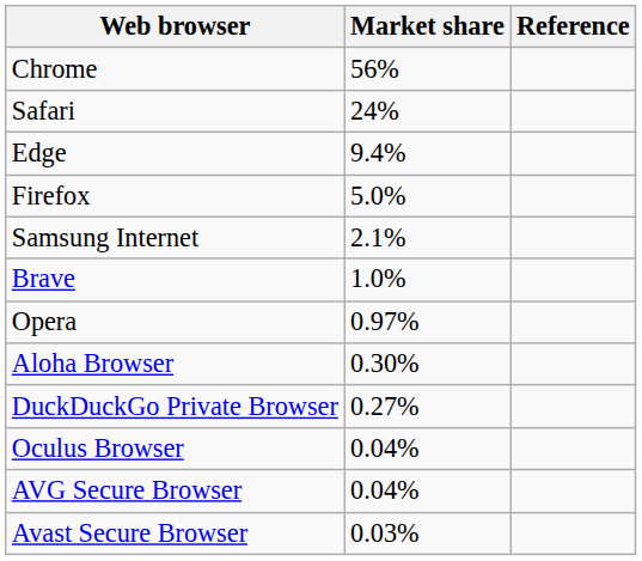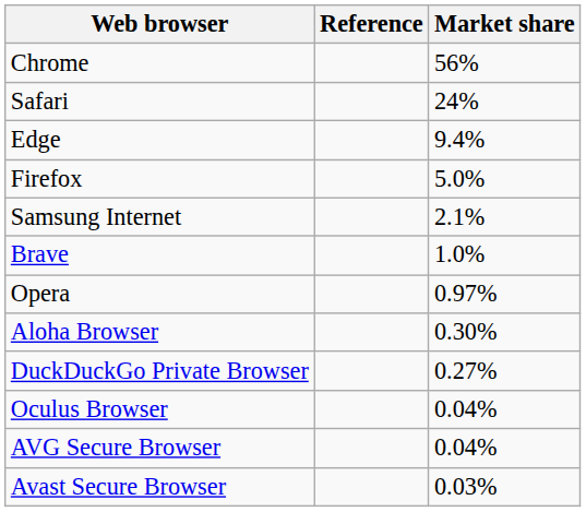columns swapped: Market share <-> Reference
